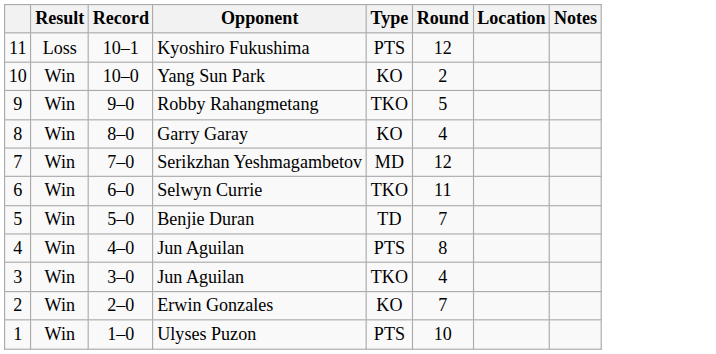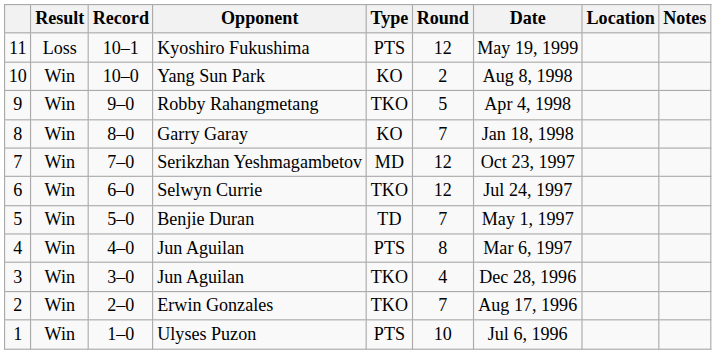+ column: Date | May 19, 1999 | Aug 8, 1998 | Apr 4, 1998 | Jan 18, 1998 | Oct 23, 1997 | Jul 24, 1997 | May 1, 1997 | Mar 6, 1997 | Dec 28, 1996 | Aug 17, 1996 | Jul 6, 1996
Garry Garay | Round: 4 -> 7
Selwyn Currie | Round: 11 -> 12
Erwin Gonzales | Type: KO -> TKO
